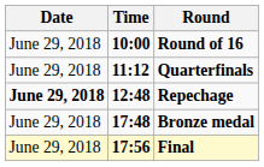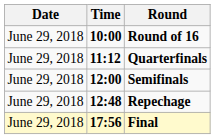+ row: June 29, 2018 | 12:00 | Semifinals
Repechage | Date: bold -> normal
- row: June 29, 2018 | 17:48 | Bronze medal
